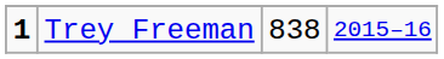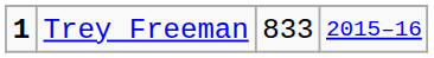Trey Freeman | column 3: 838 -> 833
